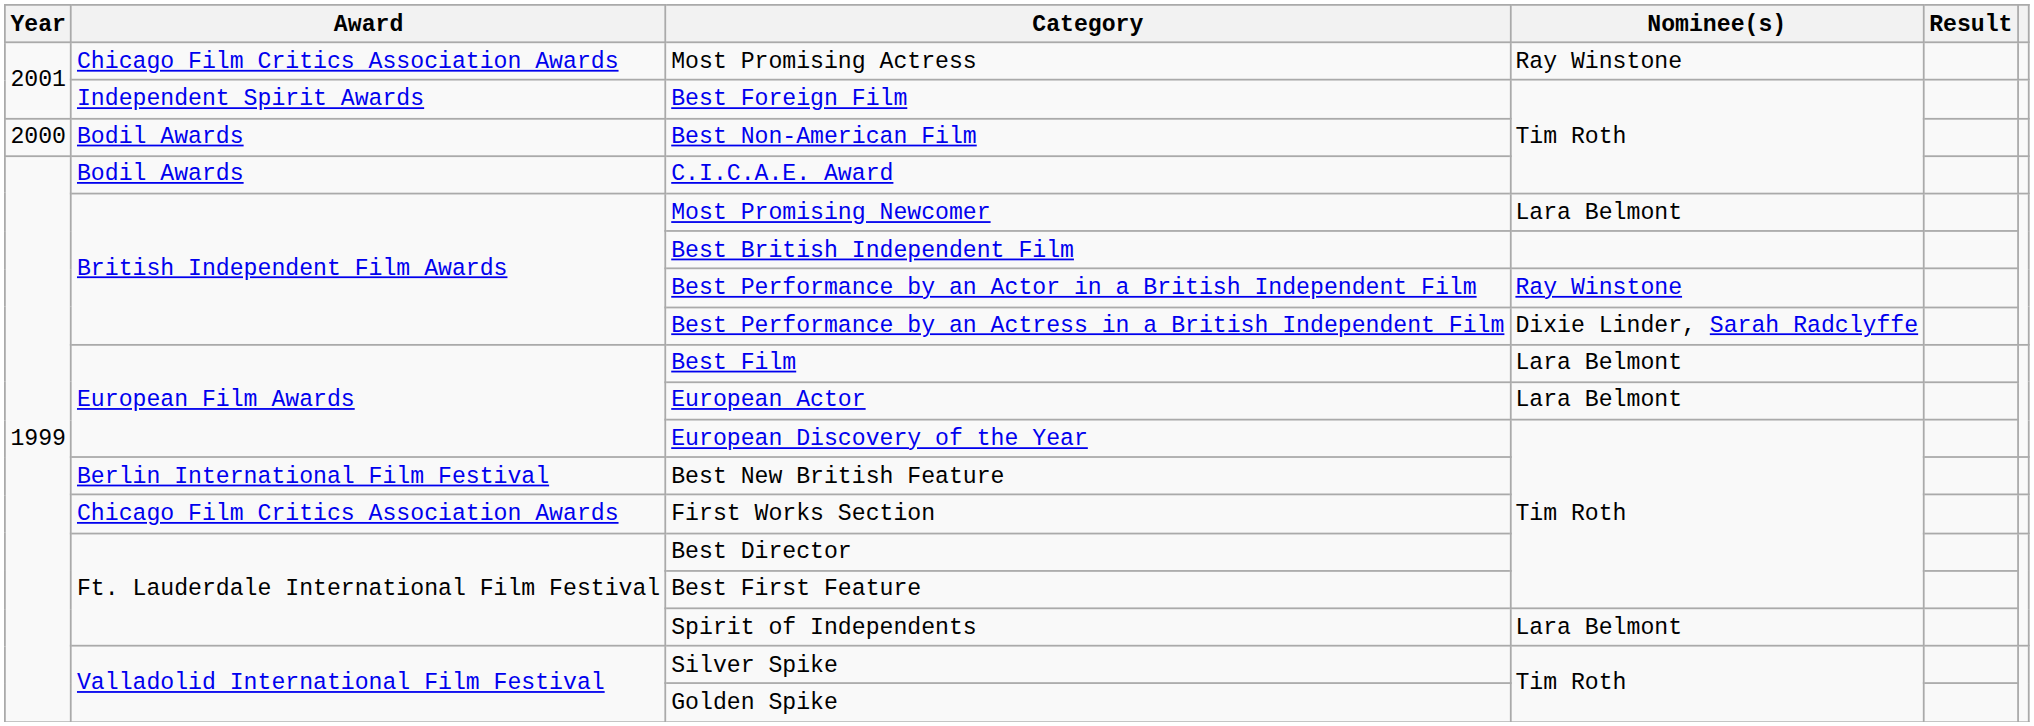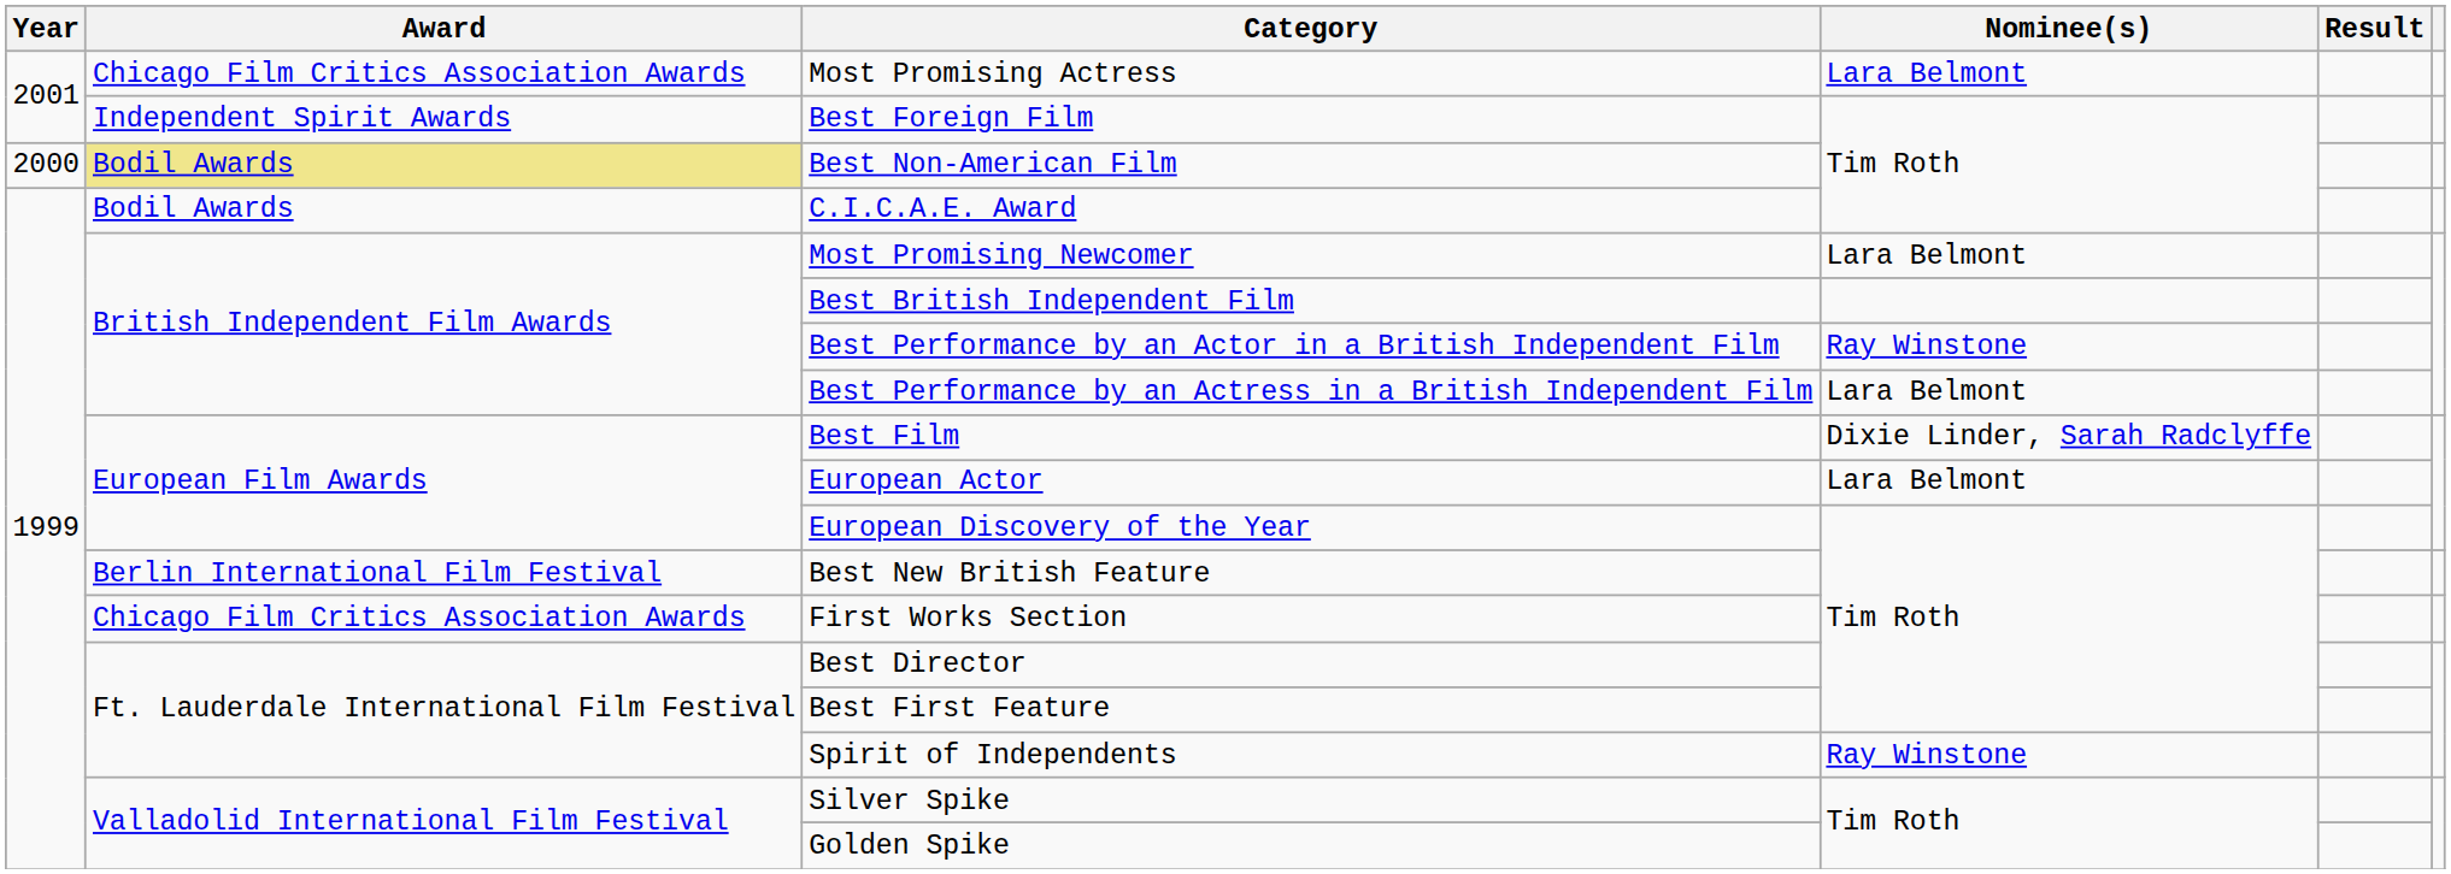Most Promising Actress | Nominee(s): Ray Winstone -> Lara Belmont
Best Non-American Film | Award: no background -> khaki background
Best Performance by an Actress in a British Independent Film | Nominee(s): Dixie Linder, Sarah Radclyffe -> Lara Belmont
Best Film | Nominee(s): Lara Belmont -> Dixie Linder, Sarah Radclyffe
Spirit of Independents | Nominee(s): Lara Belmont -> Ray Winstone
